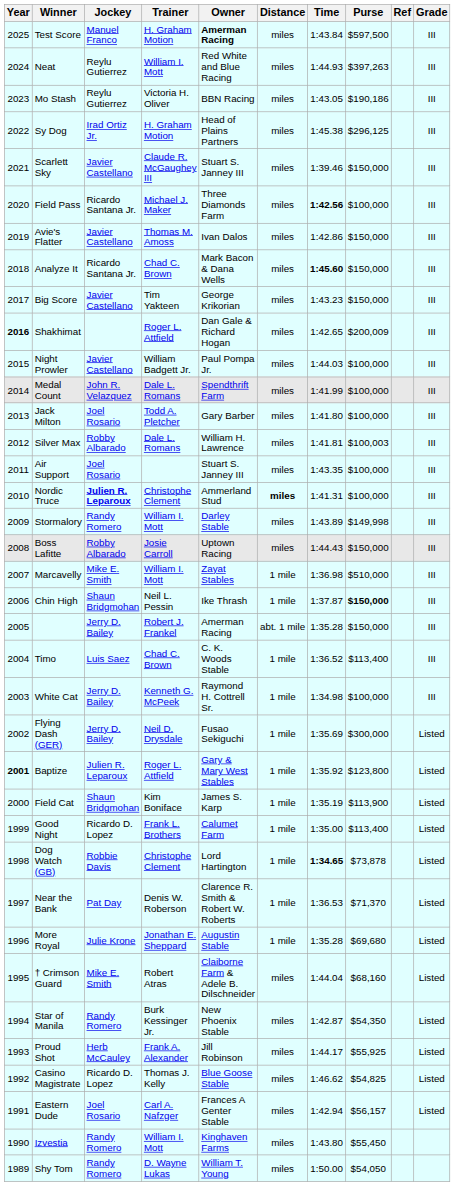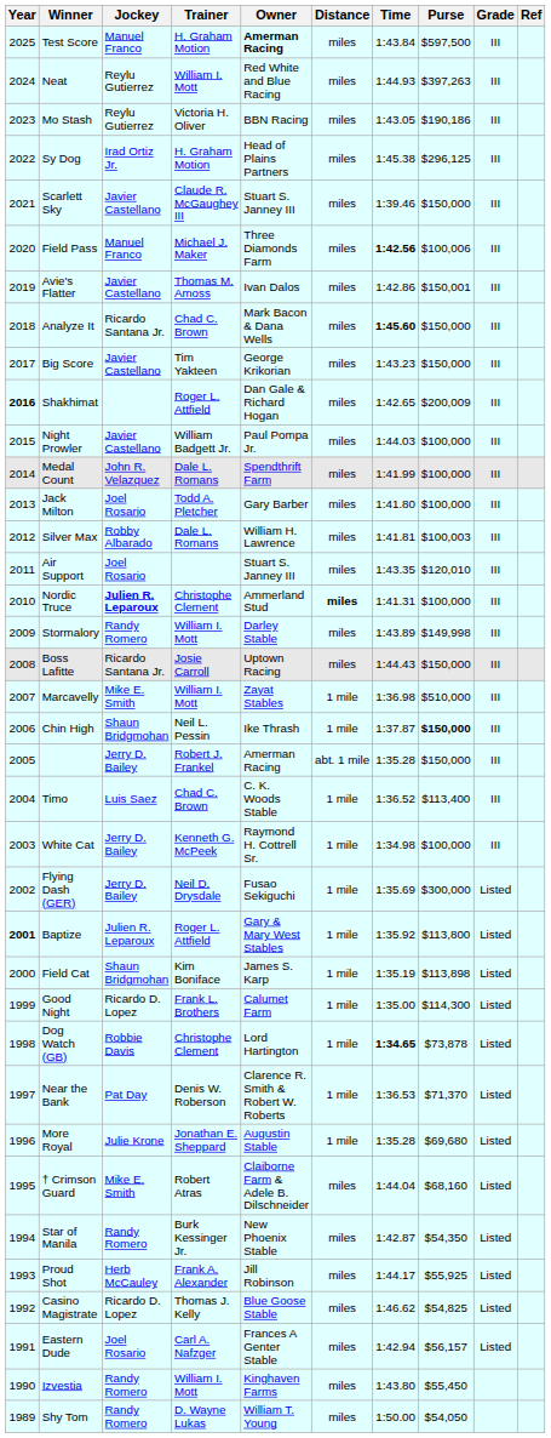columns swapped: Grade <-> Ref
Field Pass | Jockey: Ricardo Santana Jr. -> Manuel Franco
Field Pass | Purse: $100,000 -> $100,006
Avie's Flatter | Purse: $150,000 -> $150,001
Air Support | Purse: $100,000 -> $120,010
Boss Lafitte | Jockey: Robby Albarado -> Ricardo Santana Jr.
Baptize | Purse: $123,800 -> $113,800
Field Cat | Purse: $113,900 -> $113,898
Good Night | Purse: $113,400 -> $114,300
